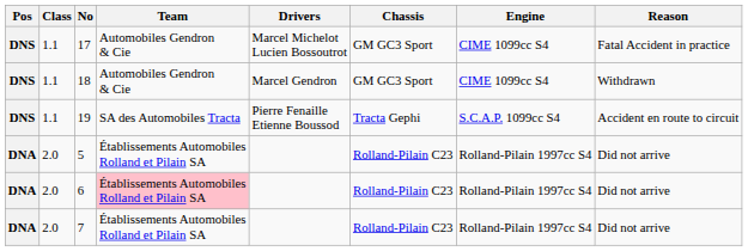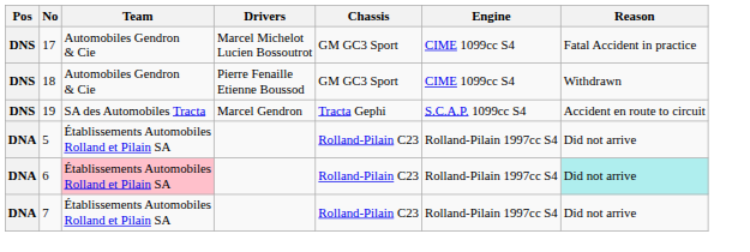- column: Class | 1.1 | 1.1 | 1.1 | 2.0 | 2.0 | 2.0
18 | Drivers: Marcel Gendron -> Pierre Fenaille Etienne Boussod
19 | Drivers: Pierre Fenaille Etienne Boussod -> Marcel Gendron
6 | Reason: no background -> paleturquoise background
